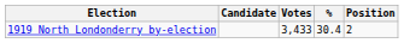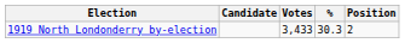1919 North Londonderry by-election | %: 30.4 -> 30.3
